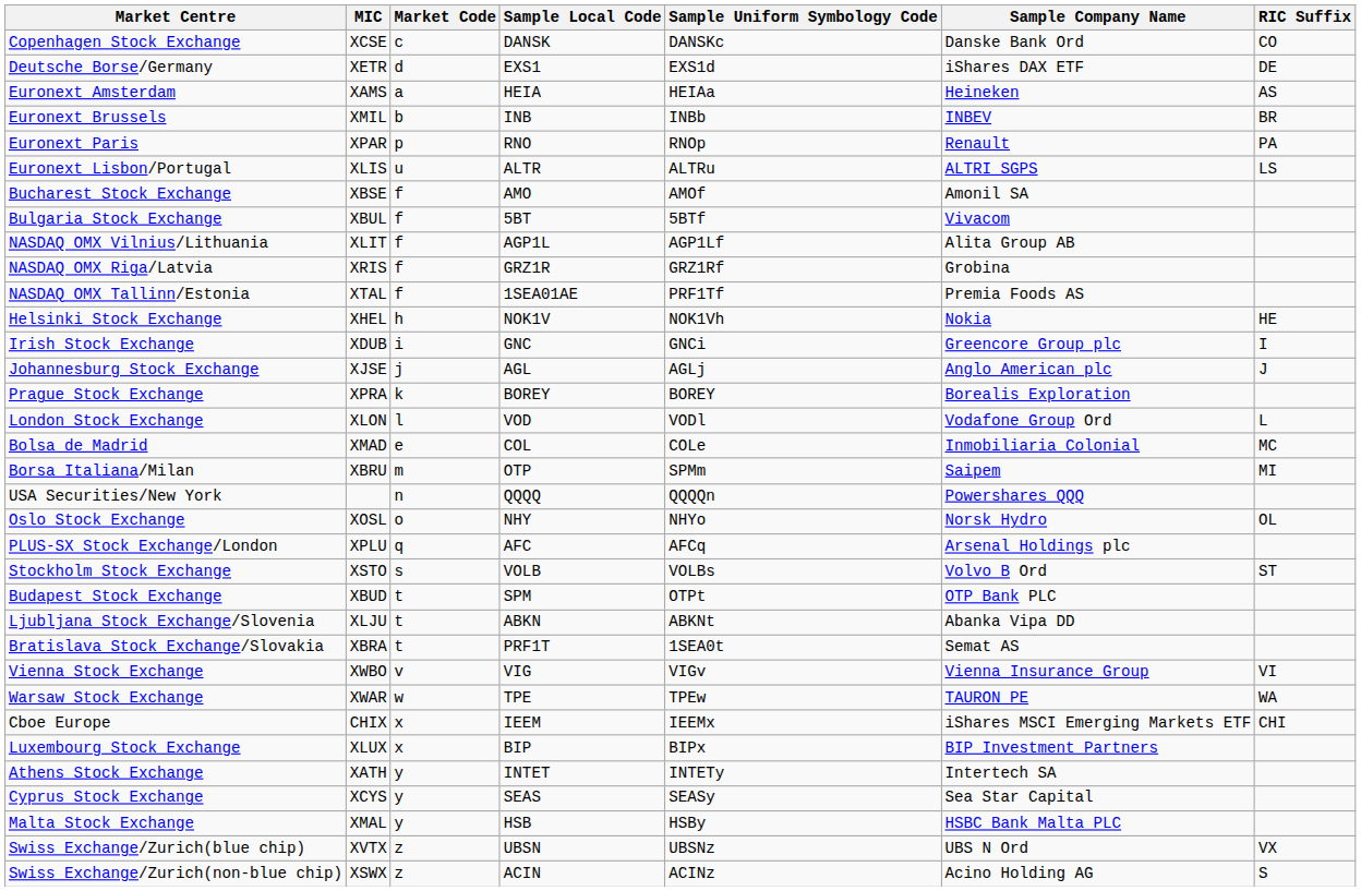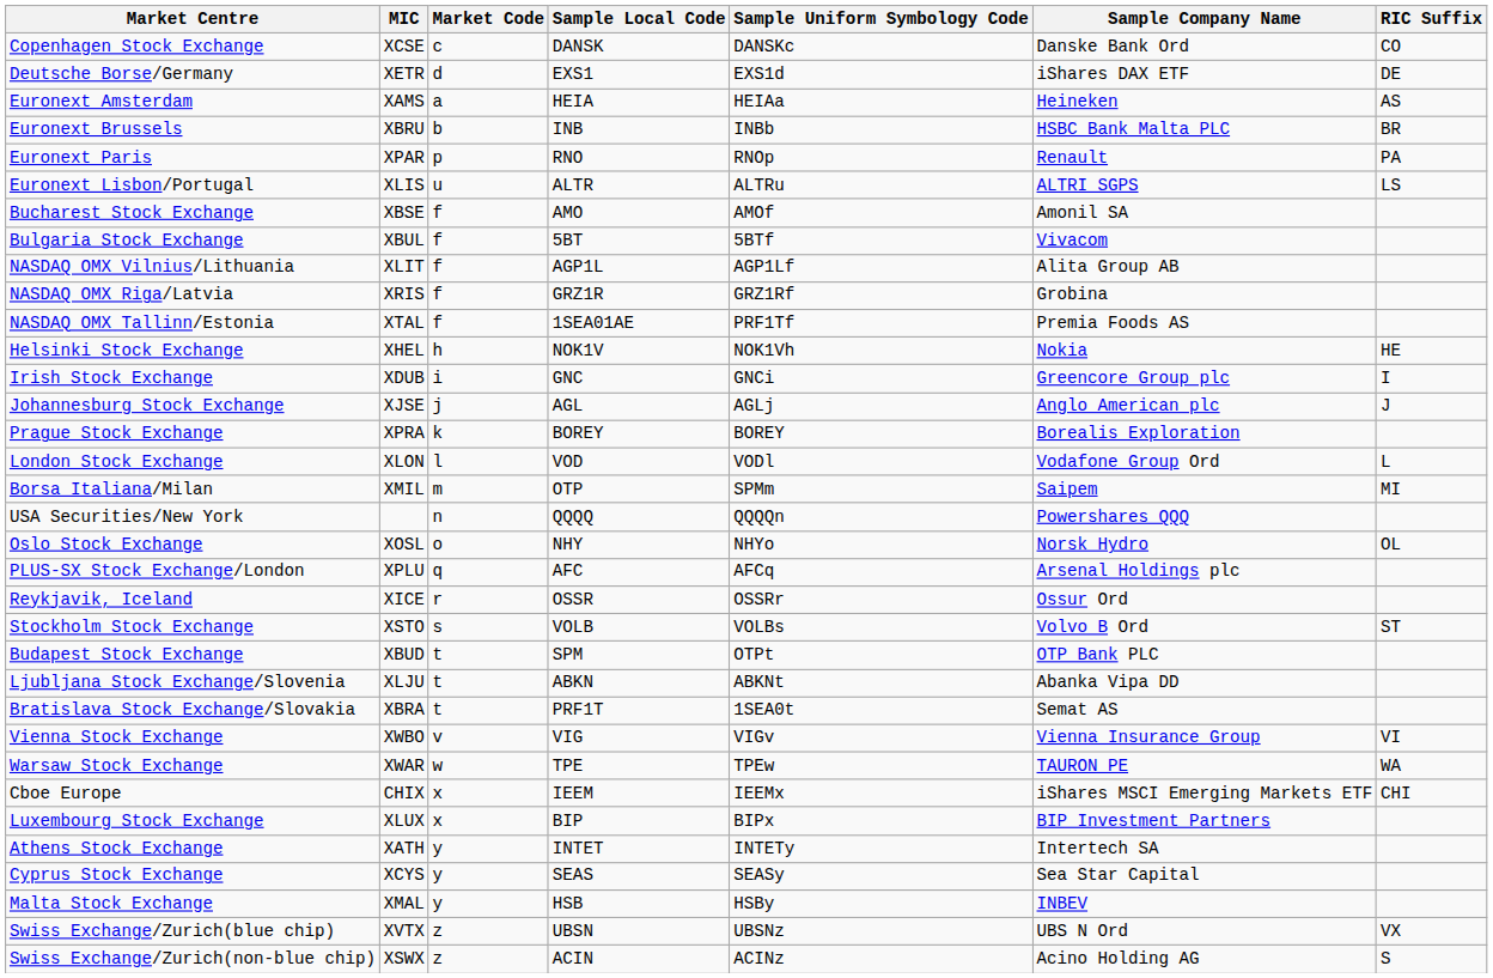Euronext Brussels | MIC: XMIL -> XBRU
Euronext Brussels | Sample Company Name: INBEV -> HSBC Bank Malta PLC
- row: Bolsa de Madrid | XMAD | e | COL | COLe | Inmobiliaria Colonial | MC
Borsa Italiana/Milan | MIC: XBRU -> XMIL
+ row: Reykjavik, Iceland | XICE | r | OSSR | OSSRr | Ossur Ord
Malta Stock Exchange | Sample Company Name: HSBC Bank Malta PLC -> INBEV
